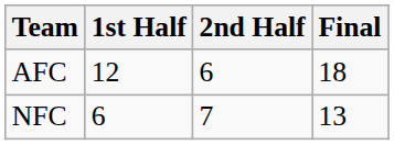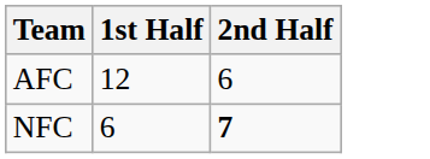- column: Final | 18 | 13
NFC | 2nd Half: normal -> bold
